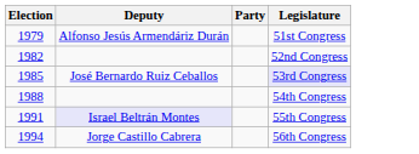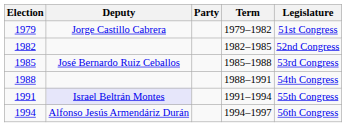+ column: Term | 1979–1982 | 1982–1985 | 1985–1988 | 1988–1991 | 1991–1994 | 1994–1997
1979 | Deputy: Alfonso Jesús Armendáriz Durán -> Jorge Castillo Cabrera
1985 | Legislature: lavender background -> no background
1994 | Deputy: Jorge Castillo Cabrera -> Alfonso Jesús Armendáriz Durán
